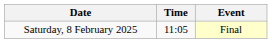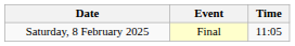columns swapped: Time <-> Event
